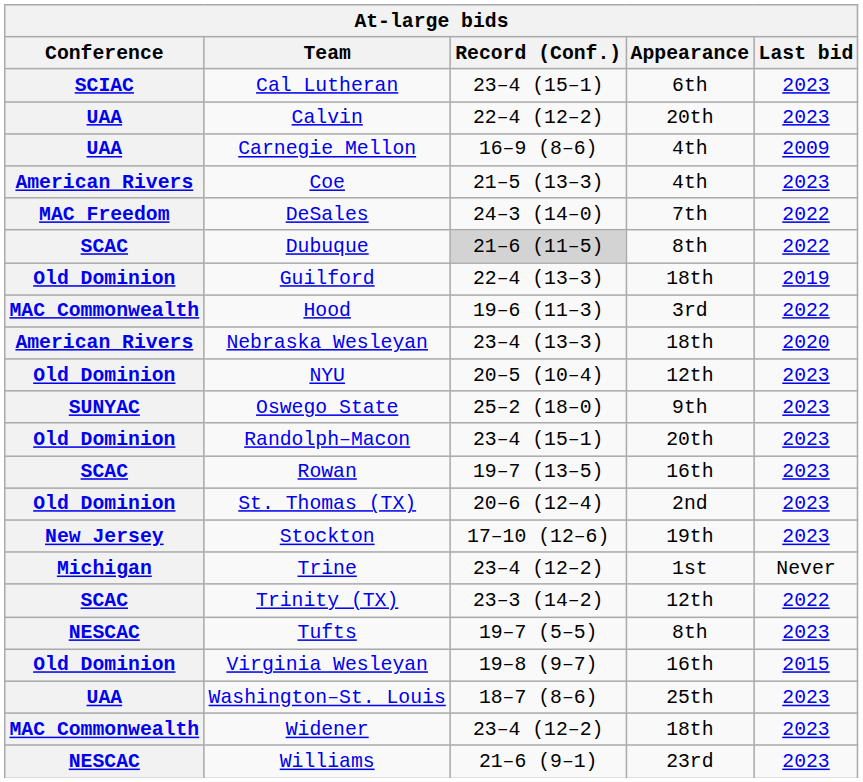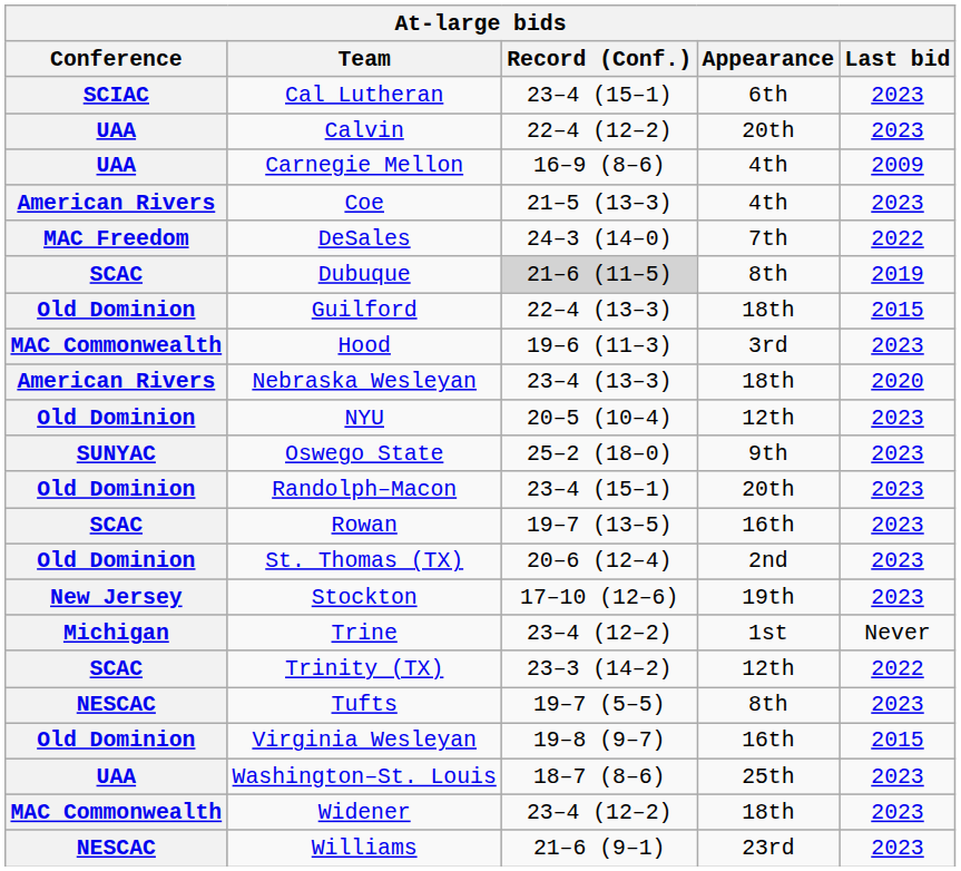Dubuque | Last bid: 2022 -> 2019
Guilford | Last bid: 2019 -> 2015
Hood | Last bid: 2022 -> 2023
